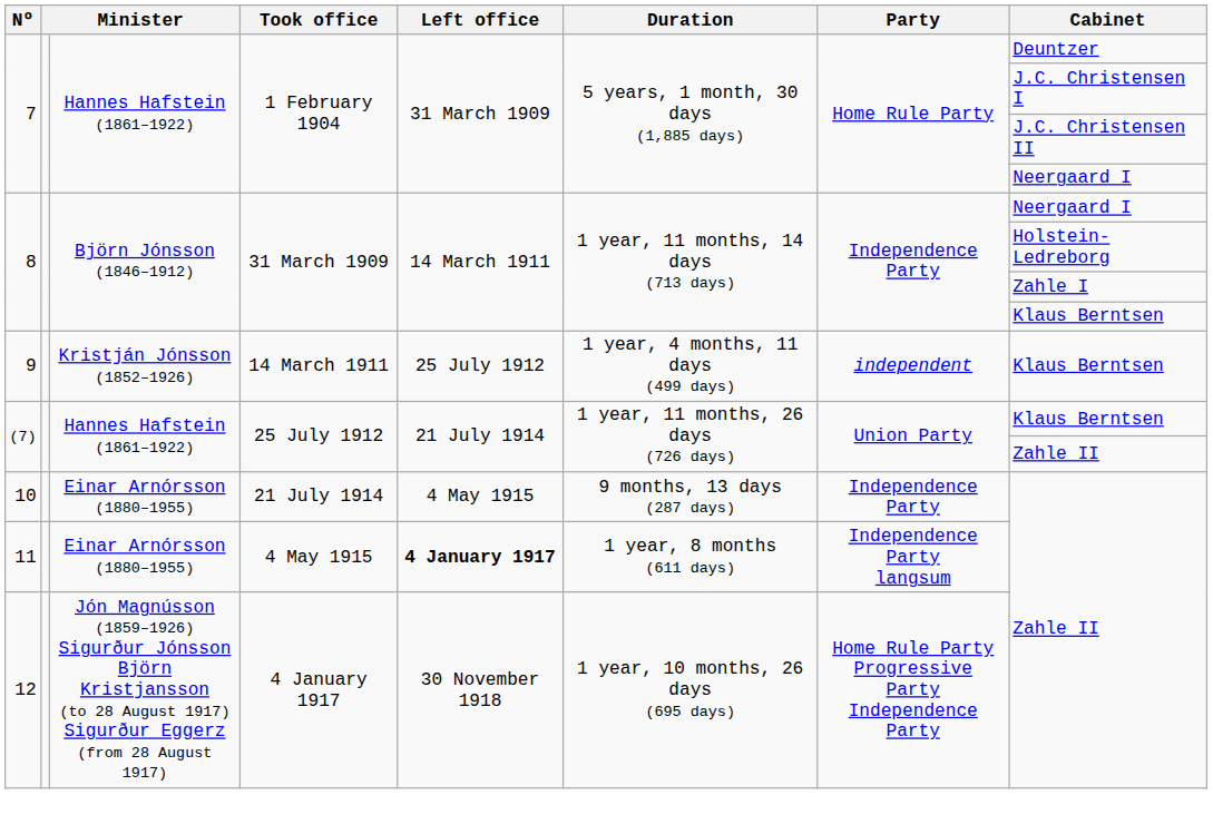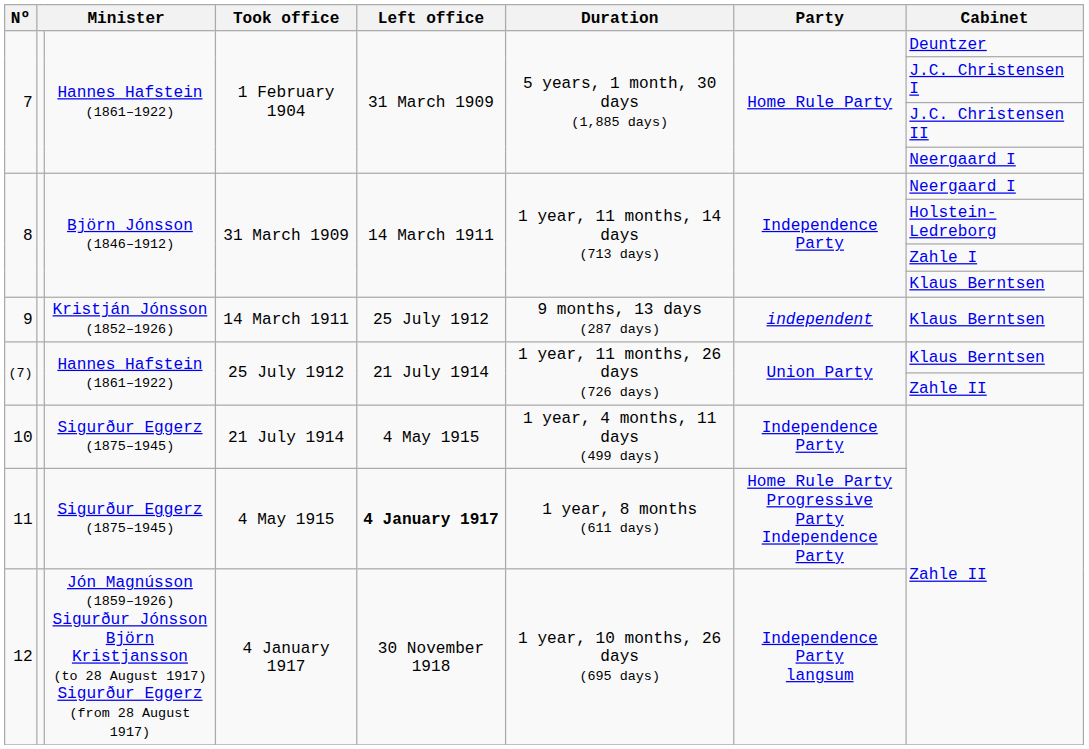9 | Duration: 1 year, 4 months, 11 days (499 days) -> 9 months, 13 days (287 days)
10 | column 3: Einar Arnórsson (1880–1955) -> Sigurður Eggerz (1875–1945)
10 | Duration: 9 months, 13 days (287 days) -> 1 year, 4 months, 11 days (499 days)
11 | column 3: Einar Arnórsson (1880–1955) -> Sigurður Eggerz (1875–1945)
11 | Party: Independence Party langsum -> Home Rule Party Progressive Party Independence Party
12 | Party: Home Rule Party Progressive Party Independence Party -> Independence Party langsum
